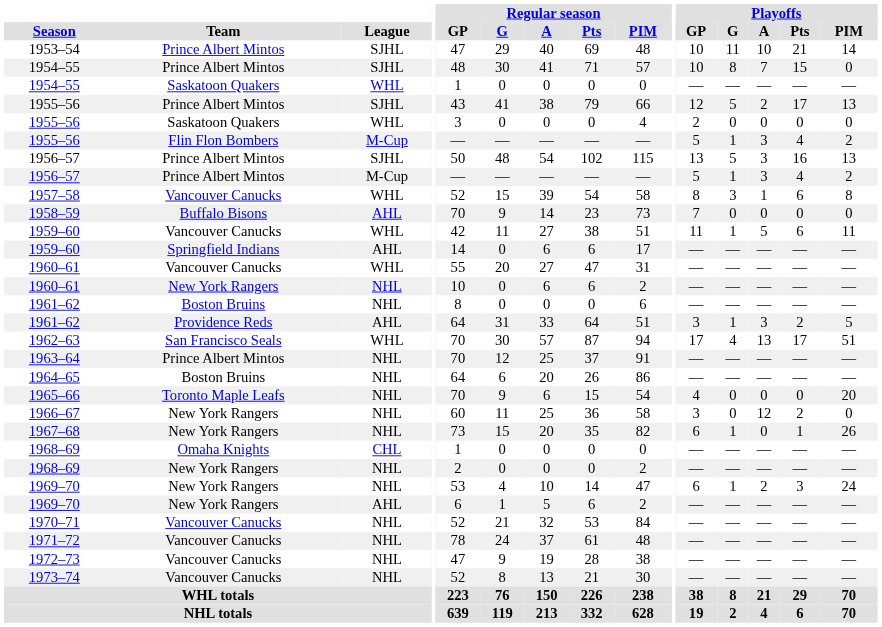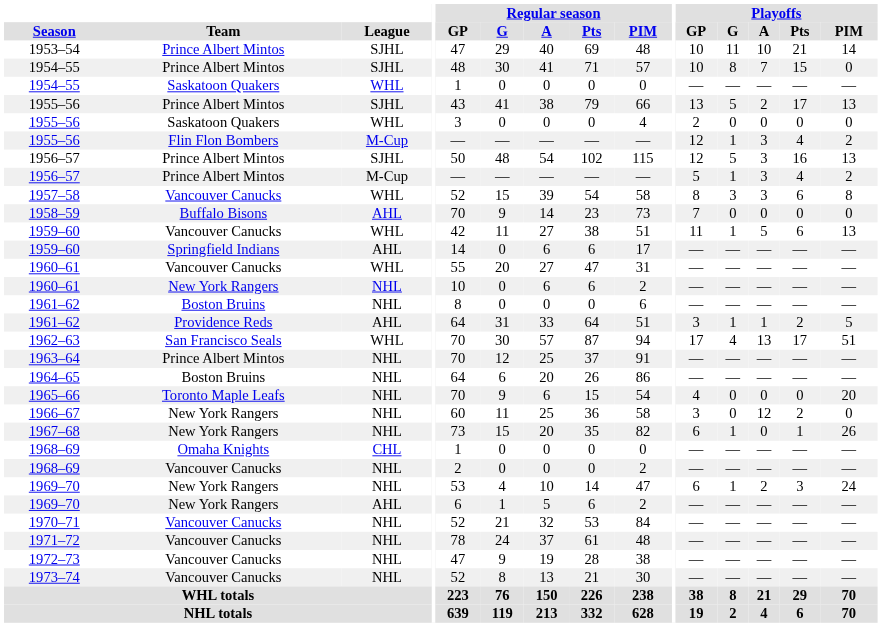1955–56 / SJHL | Playoffs / GP: 12 -> 13
1955–56 / M-Cup | Playoffs / GP: 5 -> 12
1956–57 / SJHL | Playoffs / GP: 13 -> 12
1957–58 | Playoffs / A: 1 -> 3
1959–60 / WHL | Playoffs / PIM: 11 -> 13
1961–62 / AHL | Playoffs / A: 3 -> 1
1968–69 / NHL | Team: New York Rangers -> Vancouver Canucks
